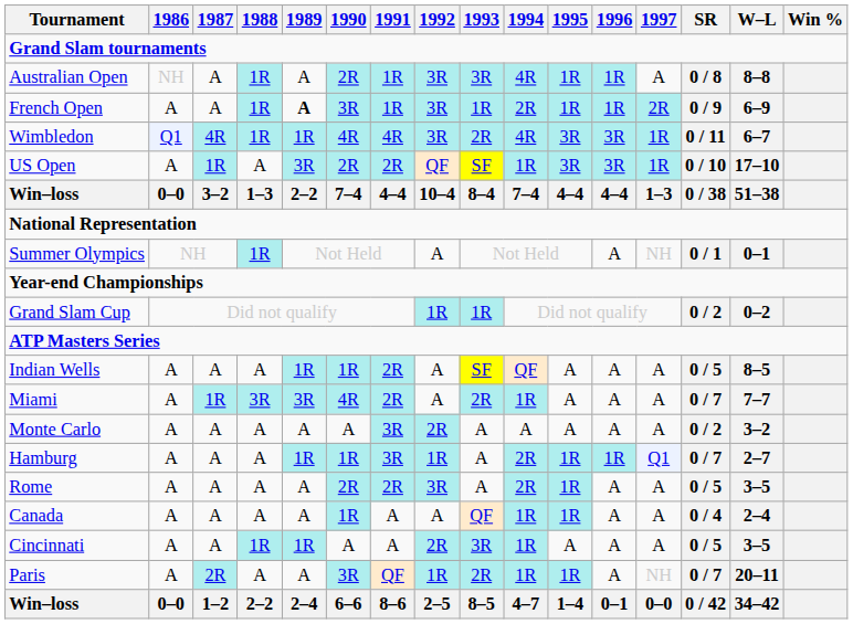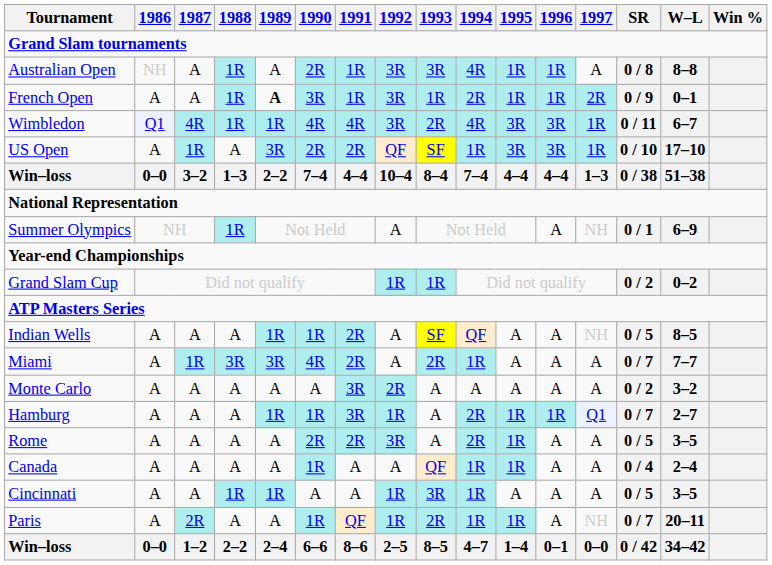French Open | W–L: 6–9 -> 0–1
Summer Olympics | W–L: 0–1 -> 6–9
Indian Wells | 1997: A -> NH
Cincinnati | 1992: 2R -> 1R
Paris | 1990: 3R -> 1R
